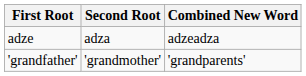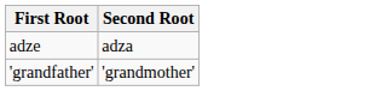- column: Combined New Word | adzeadza | 'grandparents'
